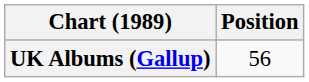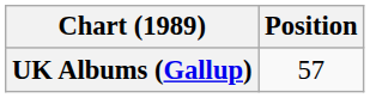UK Albums (Gallup) | Position: 56 -> 57
